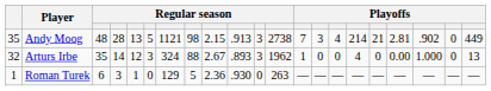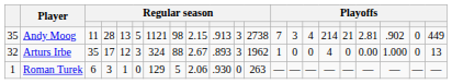Andy Moog | column 3: 48 -> 11
Arturs Irbe | column 4: 14 -> 17
Roman Turek | column 9: 2.36 -> 2.06
